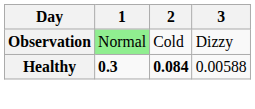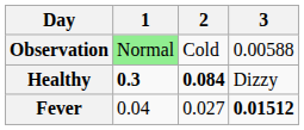Observation | 3: Dizzy -> 0.00588
Healthy | 3: 0.00588 -> Dizzy
+ row: Fever | 0.04 | 0.027 | 0.01512
